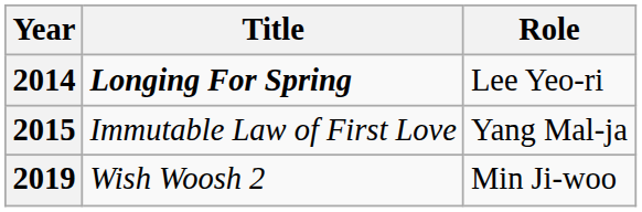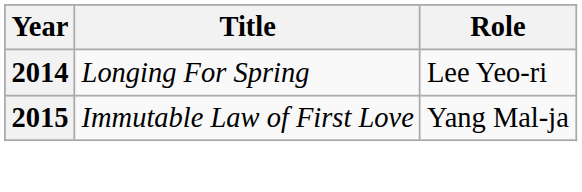2014 | Title: bold -> normal
- row: 2019 | Wish Woosh 2 | Min Ji-woo
